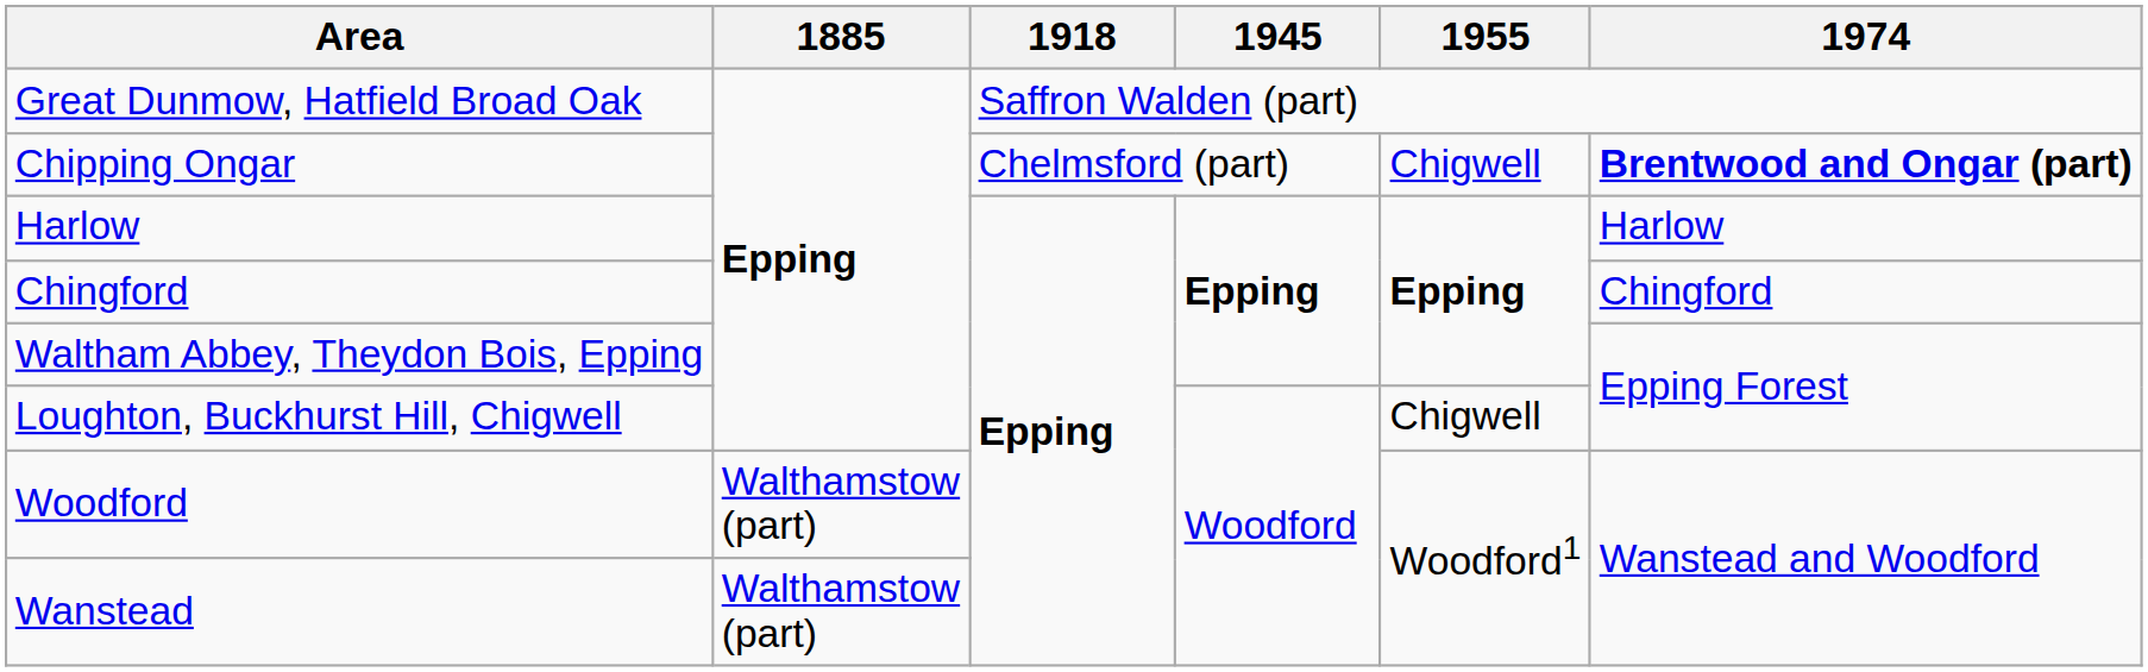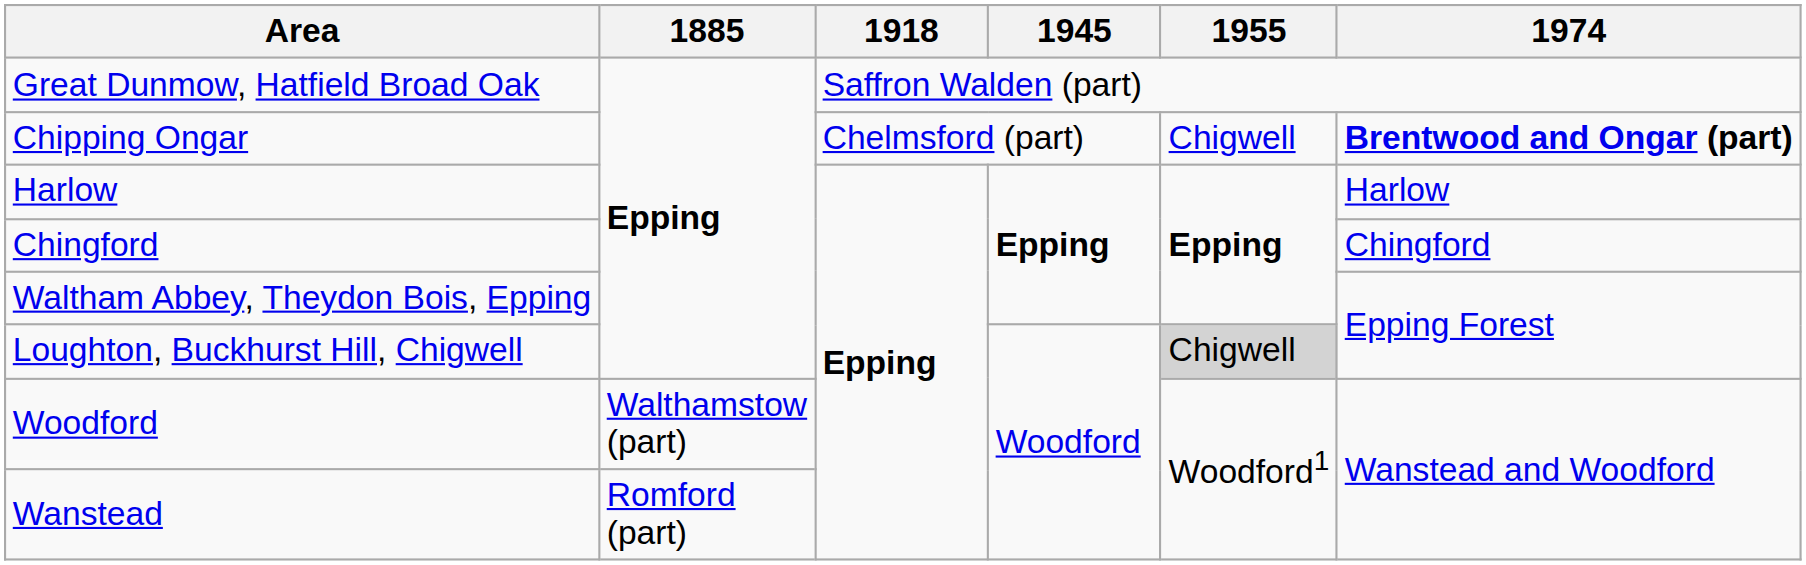Loughton, Buckhurst Hill, Chigwell | 1955: no background -> lightgrey background
Wanstead | 1885: Walthamstow (part) -> Romford (part)
